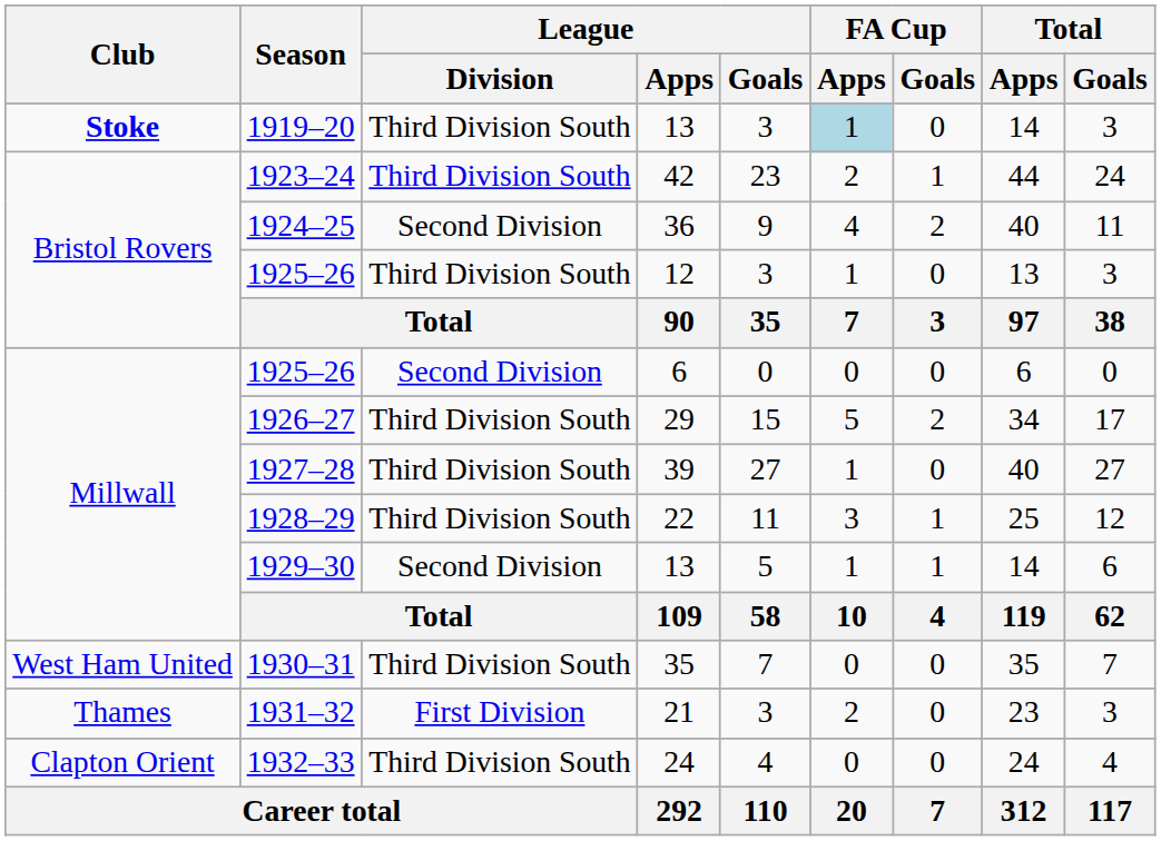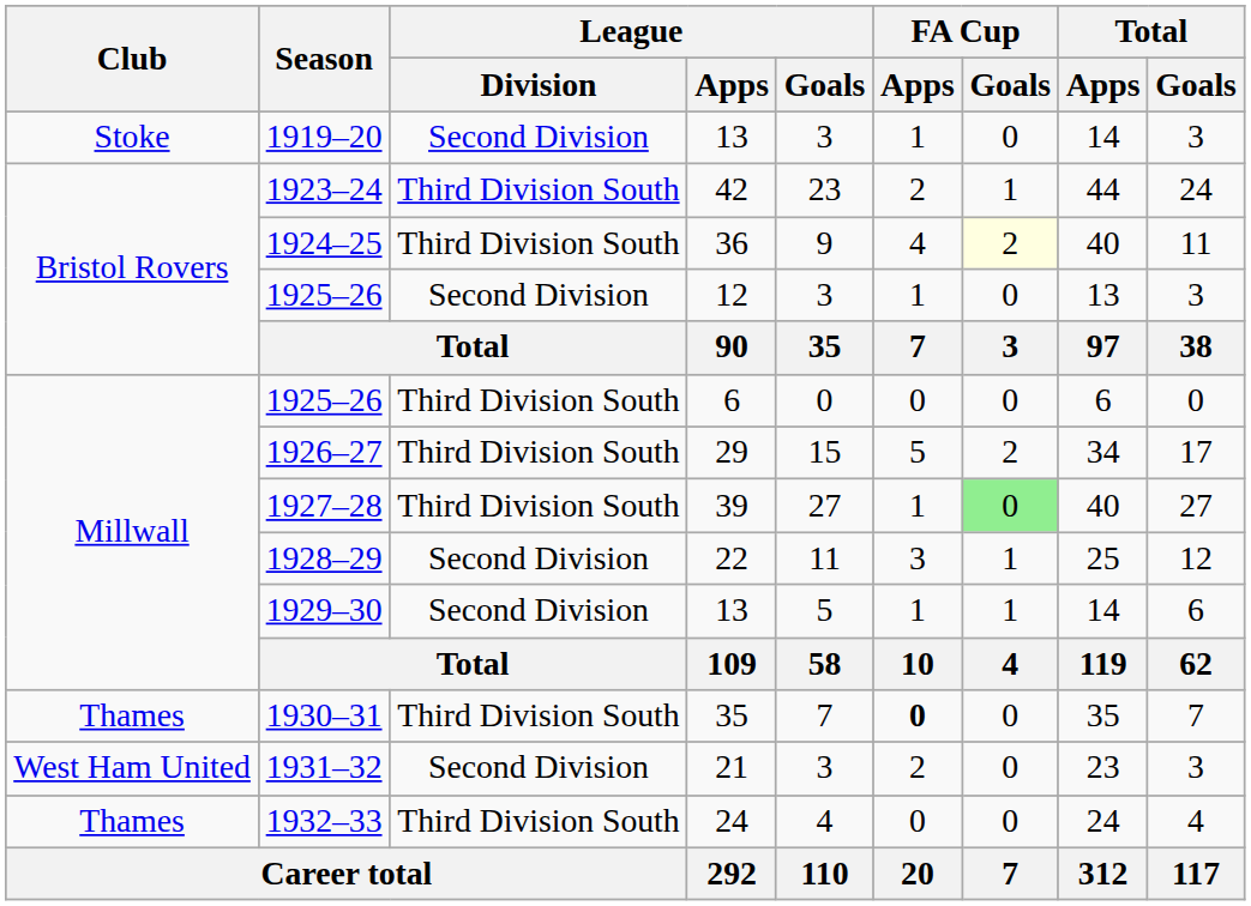1919–20 | Club: bold -> normal
1919–20 | League / Division: Third Division South -> Second Division
1919–20 | FA Cup / Apps: lightblue background -> no background
1924–25 | League / Division: Second Division -> Third Division South
1924–25 | FA Cup / Goals: no background -> lightyellow background
1925–26 / 12 | League / Division: Third Division South -> Second Division
1925–26 / 6 | League / Division: Second Division -> Third Division South
1927–28 | FA Cup / Goals: no background -> lightgreen background
1928–29 | League / Division: Third Division South -> Second Division
1930–31 | Club: West Ham United -> Thames
1930–31 | FA Cup / Apps: normal -> bold
1931–32 | Club: Thames -> West Ham United
1931–32 | League / Division: First Division -> Second Division
1932–33 | Club: Clapton Orient -> Thames
